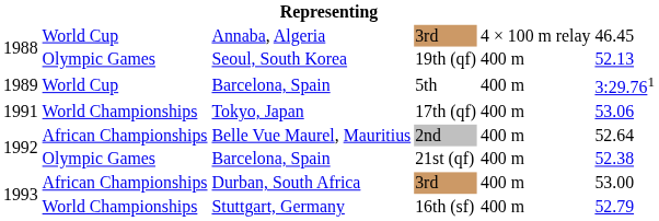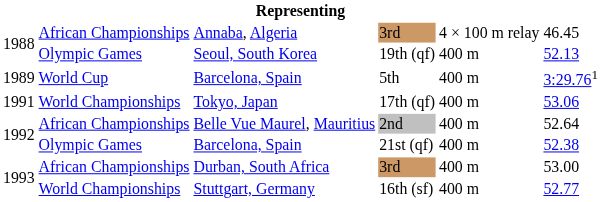Annaba, Algeria | column 2: World Cup -> African Championships
Stuttgart, Germany | column 6: 52.79 -> 52.77
